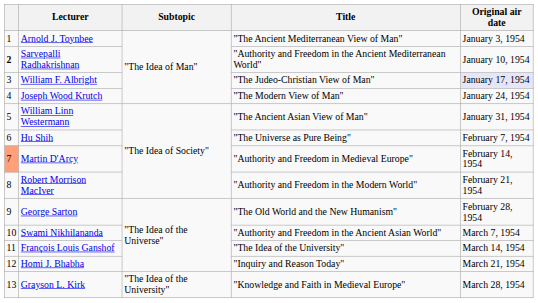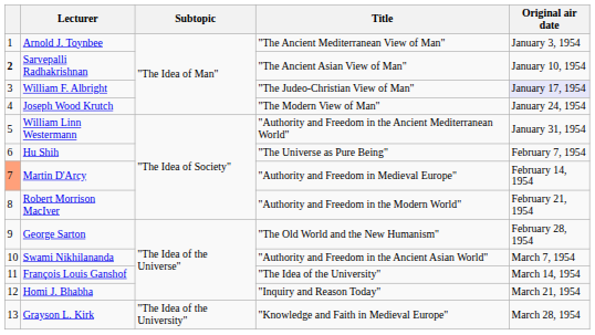Sarvepalli Radhakrishnan | Title: "Authority and Freedom in the Ancient Mediterranean World" -> "The Ancient Asian View of Man"
William Linn Westermann | Title: "The Ancient Asian View of Man" -> "Authority and Freedom in the Ancient Mediterranean World"
